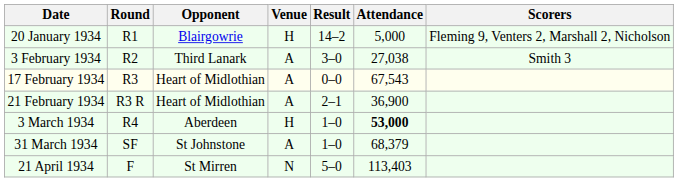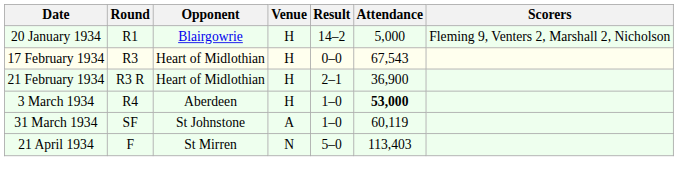- row: 3 February 1934 | R2 | Third Lanark | A | 3–0 | 27,038 | Smith 3
17 February 1934 | Venue: A -> H
21 February 1934 | Venue: A -> H
31 March 1934 | Attendance: 68,379 -> 60,119
